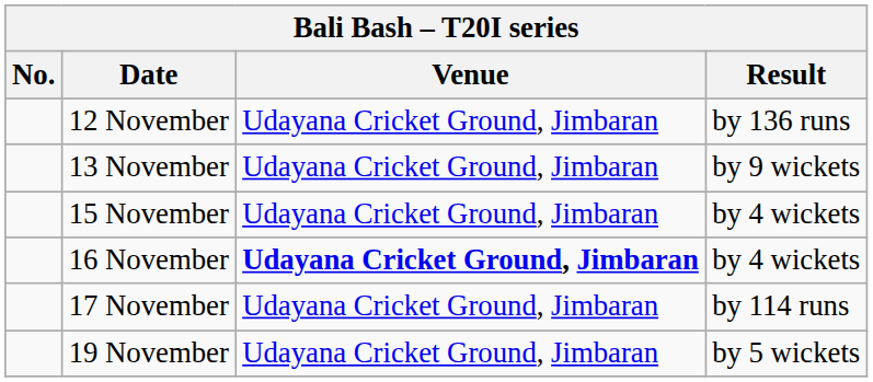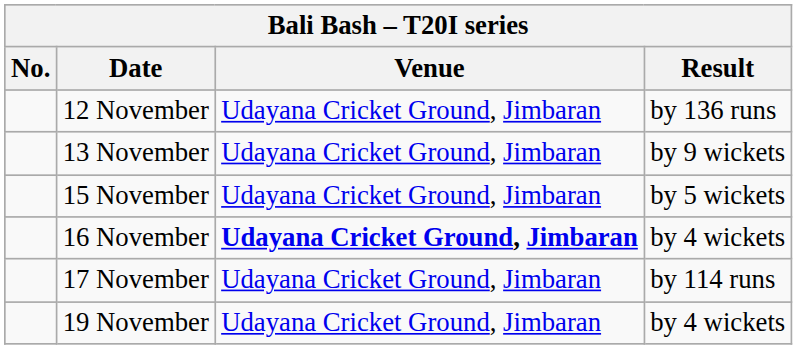15 November | Result: by 4 wickets -> by 5 wickets
19 November | Result: by 5 wickets -> by 4 wickets
